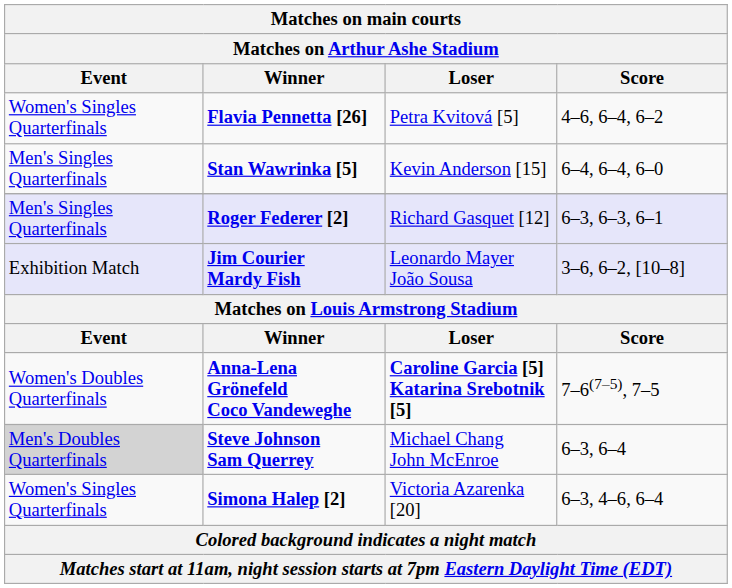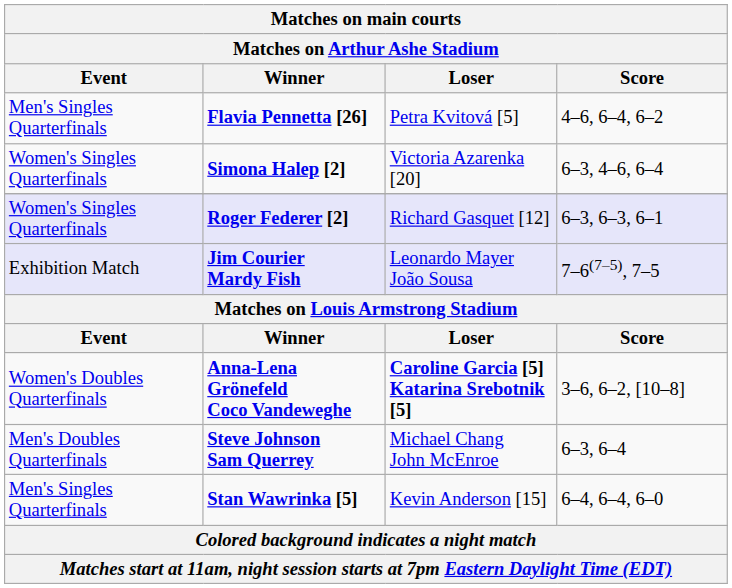Flavia Pennetta [26] | Event: Women's Singles Quarterfinals -> Men's Singles Quarterfinals
rows swapped: Simona Halep [2] <-> Stan Wawrinka [5]
Roger Federer [2] | Event: Men's Singles Quarterfinals -> Women's Singles Quarterfinals
Jim Courier Mardy Fish | Score: 3–6, 6–2, [10–8] -> 7–6(7–5), 7–5
Anna-Lena Grönefeld Coco Vandeweghe | Score: 7–6(7–5), 7–5 -> 3–6, 6–2, [10–8]
Steve Johnson Sam Querrey | Event: lightgrey background -> no background
